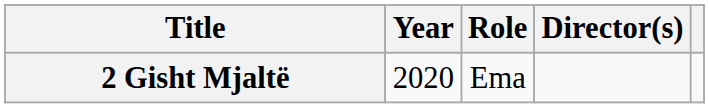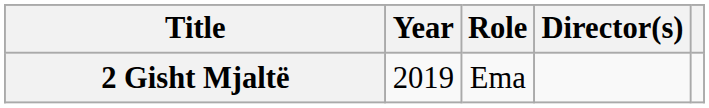2 Gisht Mjaltë | Year: 2020 -> 2019
